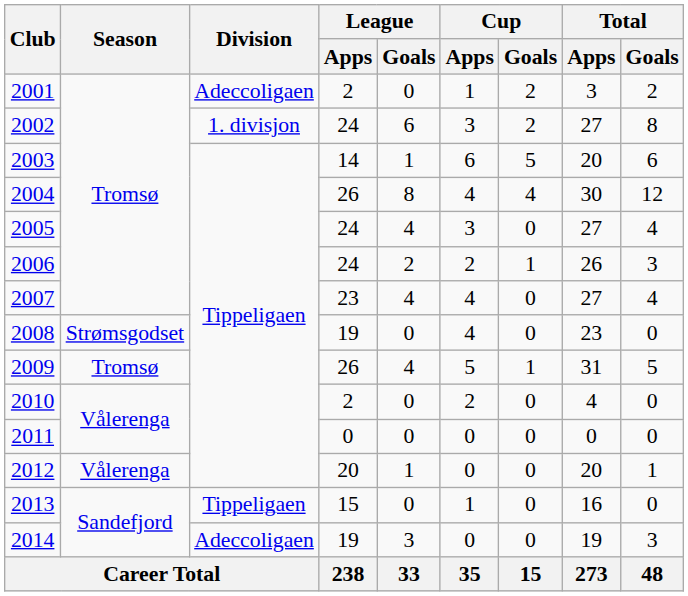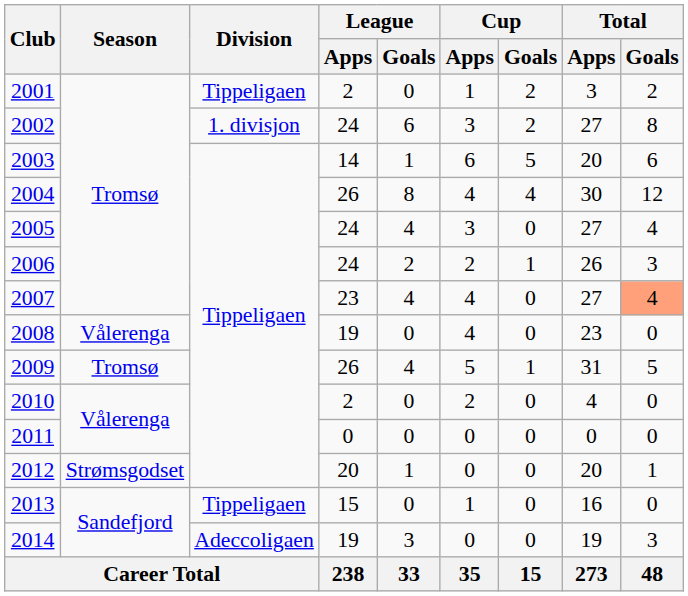2001 | Division: Adeccoligaen -> Tippeligaen
2007 | Total / Goals: no background -> lightsalmon background
2008 | Season: Strømsgodset -> Vålerenga
2012 | Season: Vålerenga -> Strømsgodset
